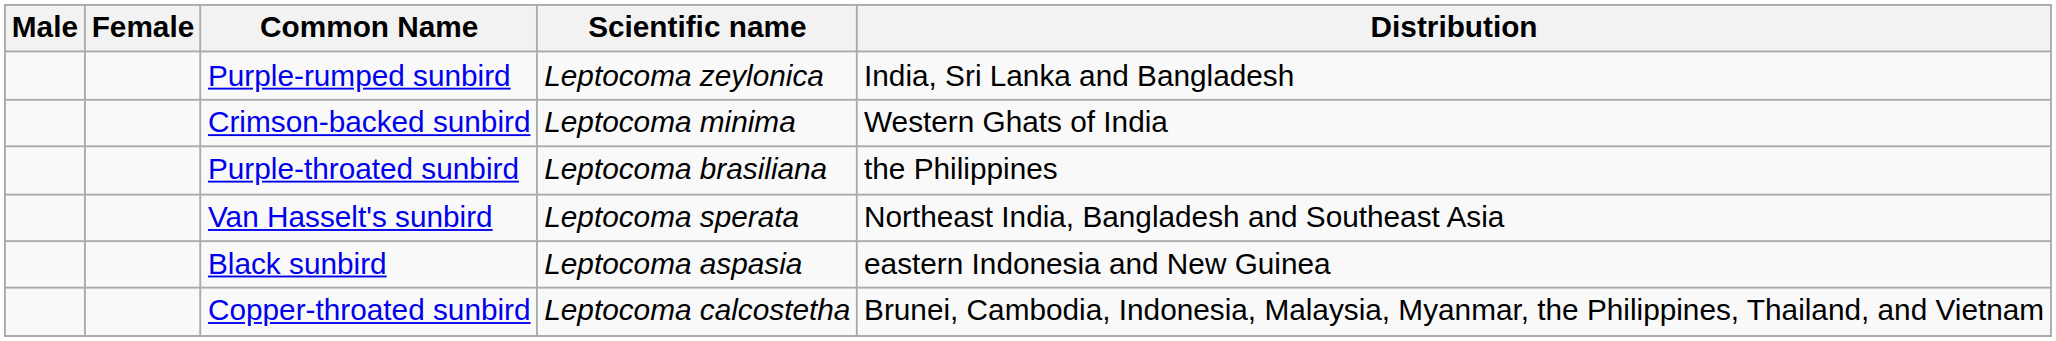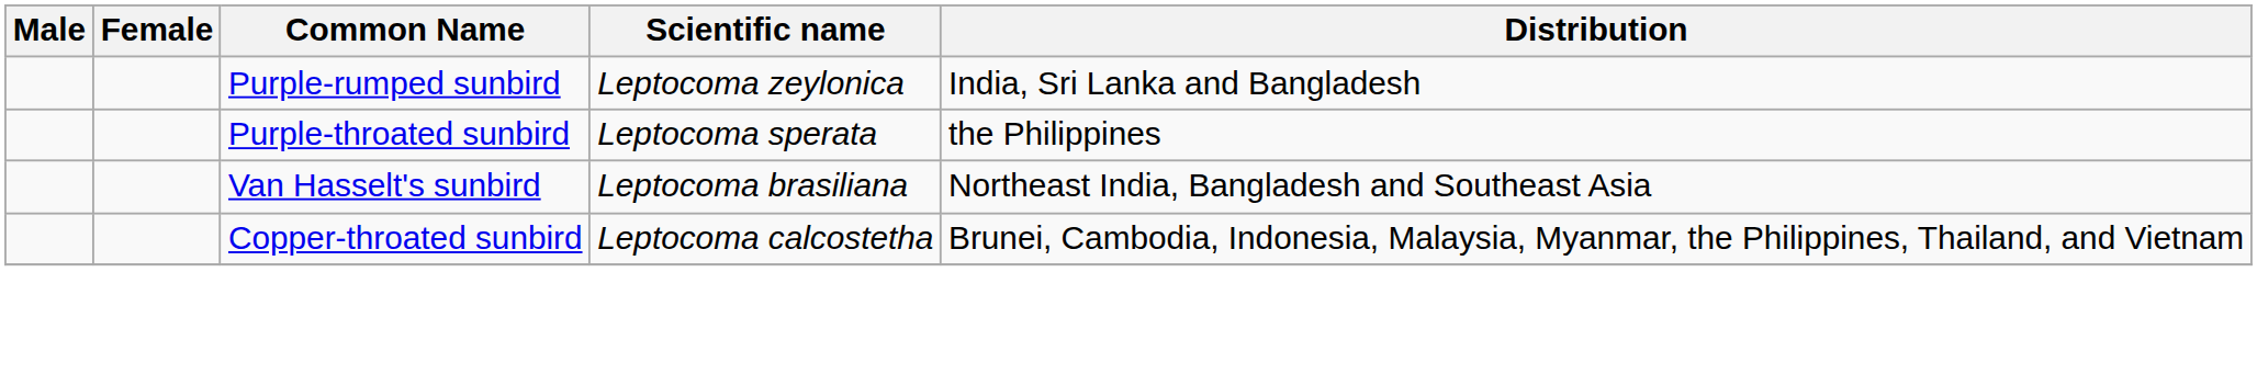- row: Crimson-backed sunbird | Leptocoma minima | Western Ghats of India
Purple-throated sunbird | Scientific name: Leptocoma brasiliana -> Leptocoma sperata
Van Hasselt's sunbird | Scientific name: Leptocoma sperata -> Leptocoma brasiliana
- row: Black sunbird | Leptocoma aspasia | eastern Indonesia and New Guinea
